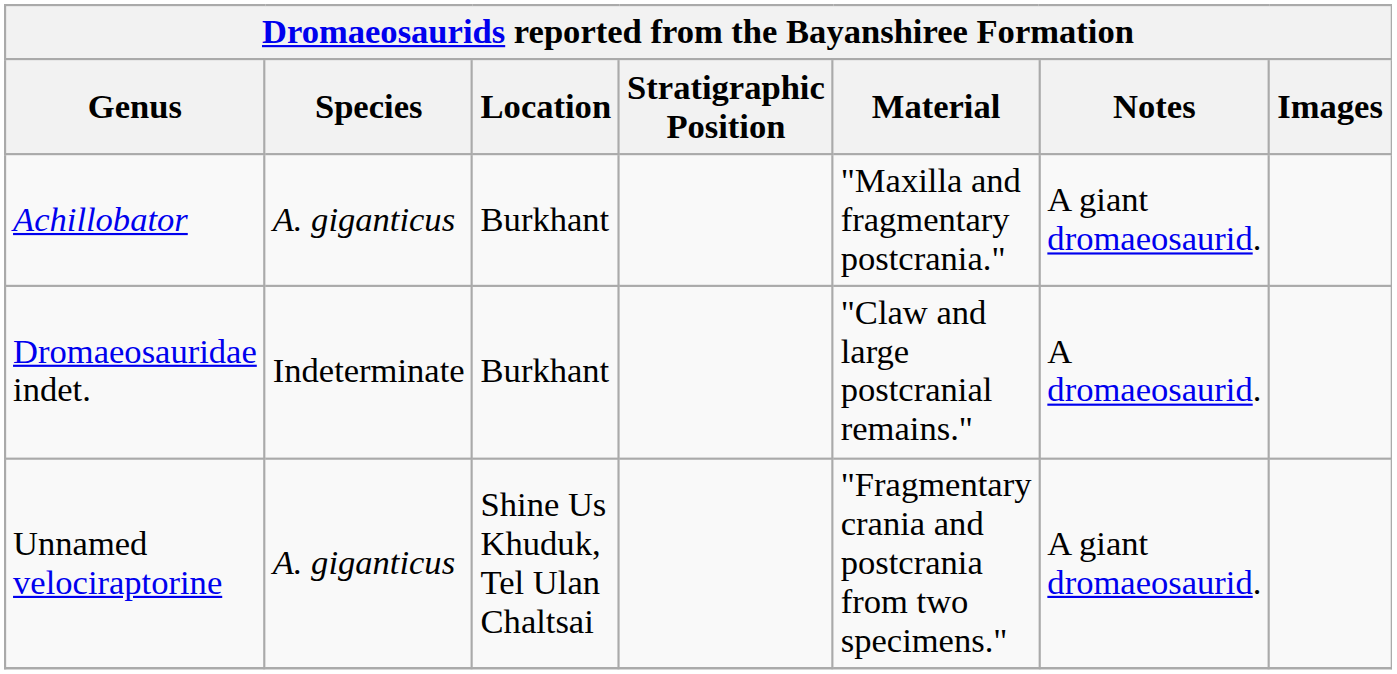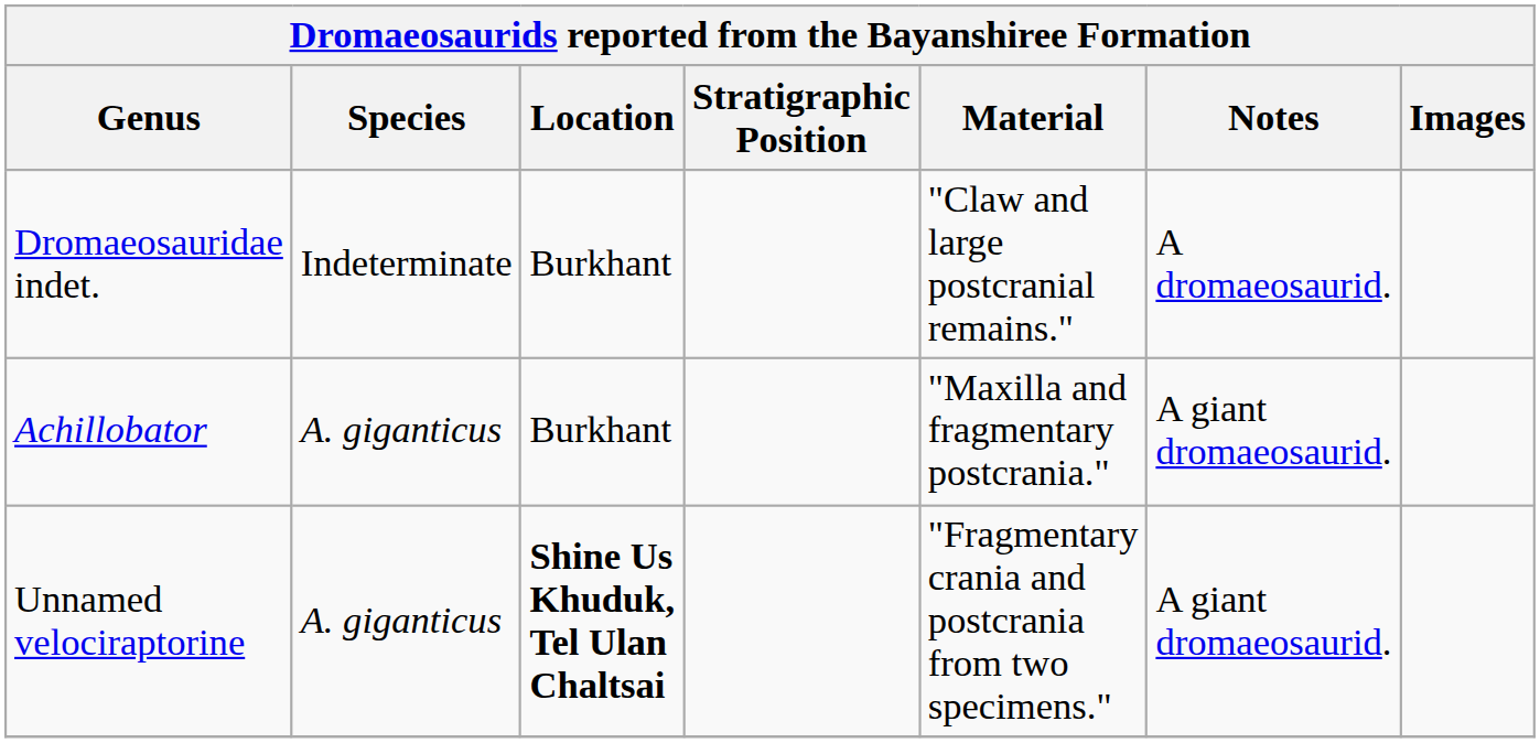rows swapped: Achillobator <-> Dromaeosauridae indet.
Unnamed velociraptorine | Location: normal -> bold
